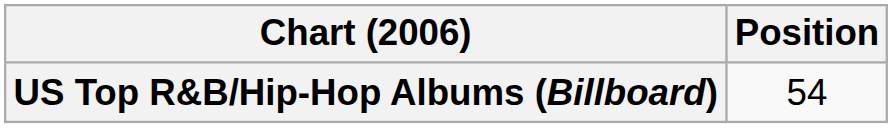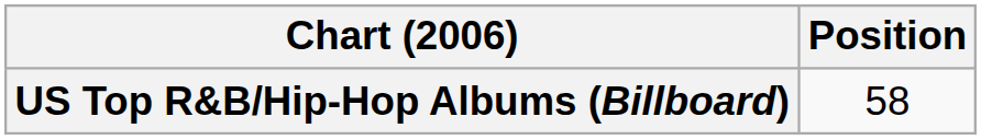US Top R&B/Hip-Hop Albums (Billboard) | Position: 54 -> 58
